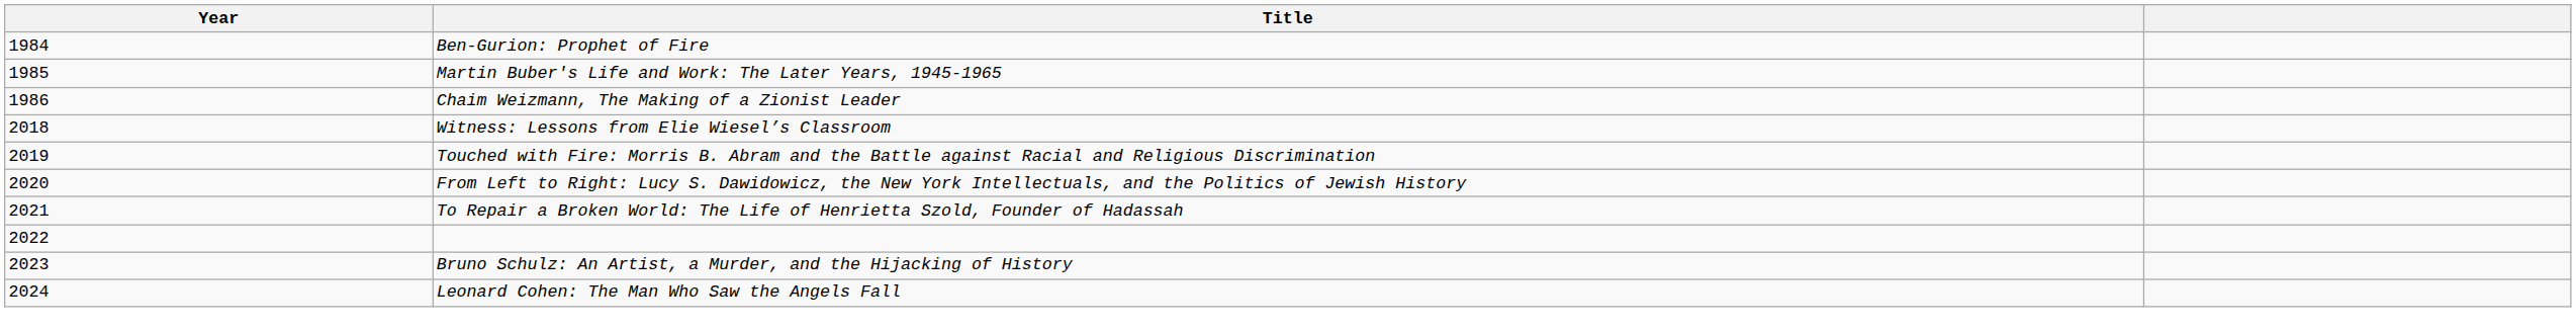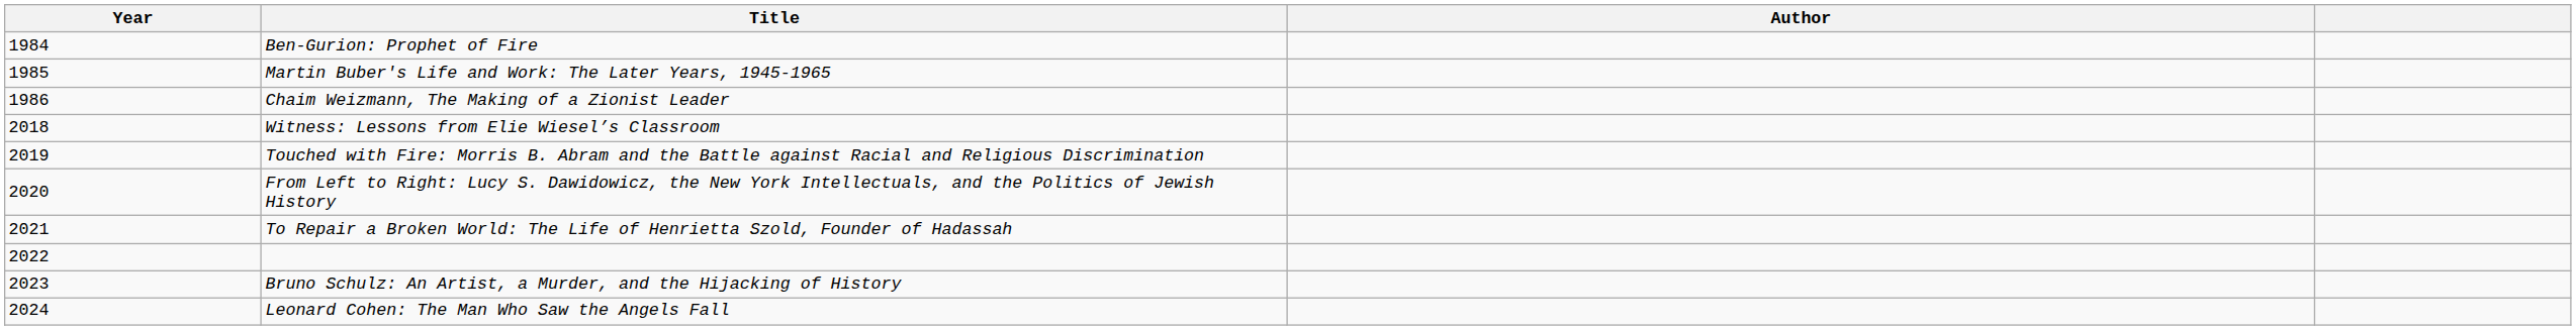+ column: Author
